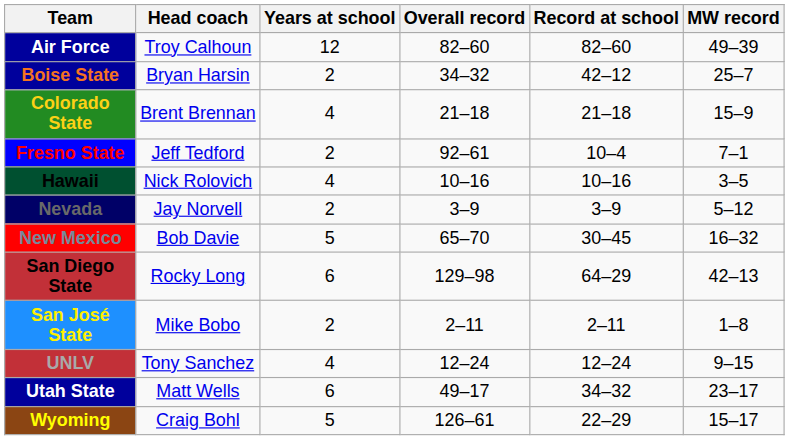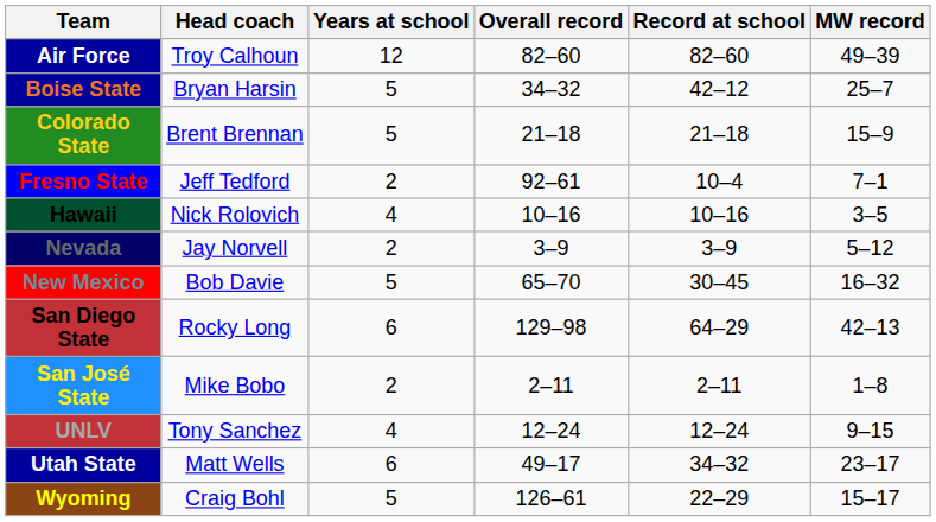Boise State | Years at school: 2 -> 5
Colorado State | Years at school: 4 -> 5
